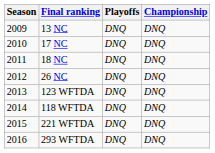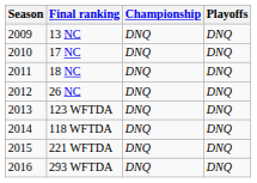columns swapped: Playoffs <-> Championship
